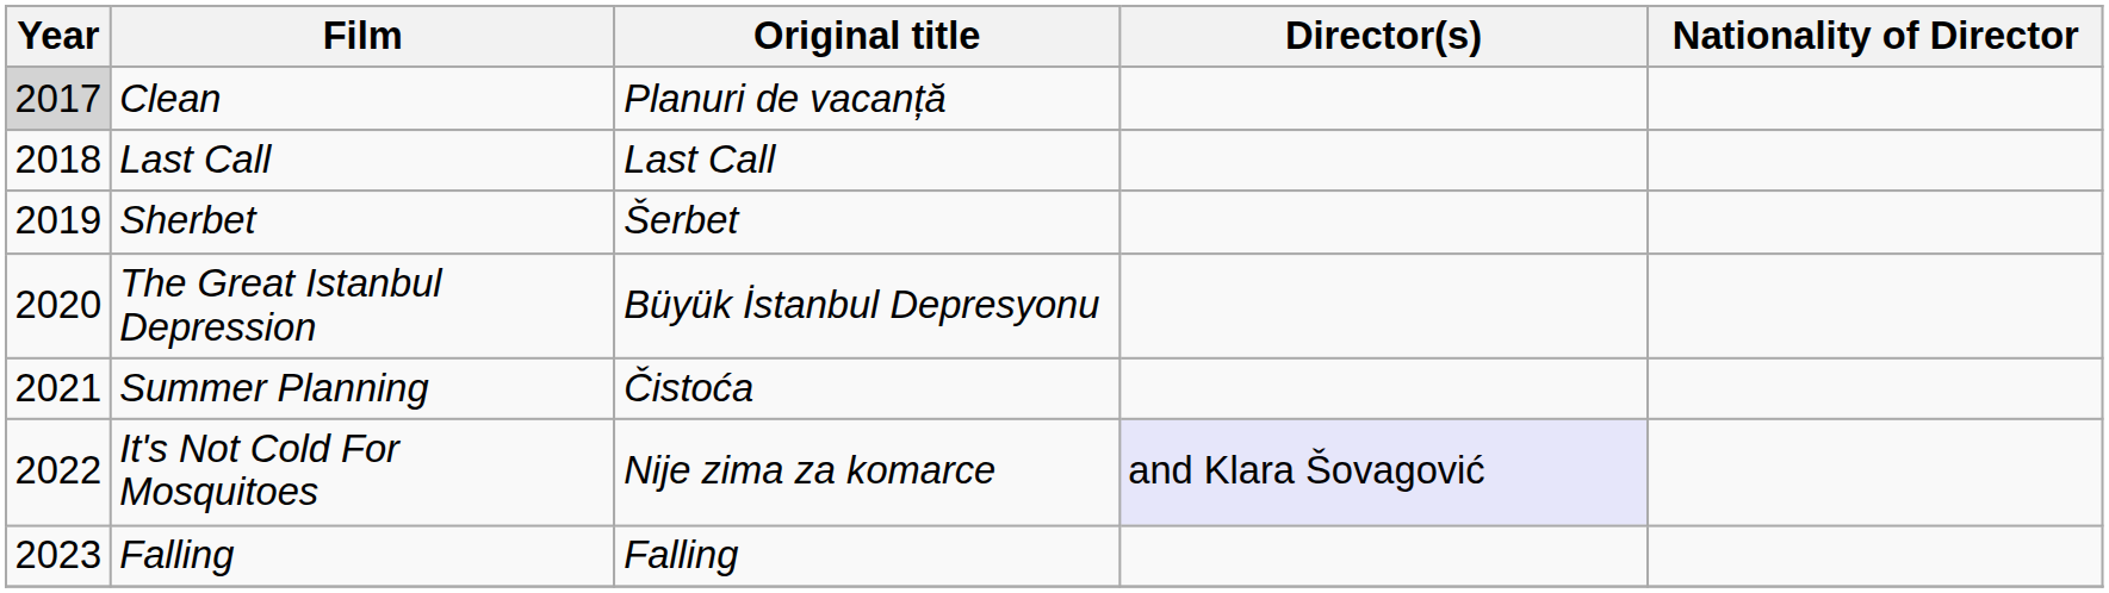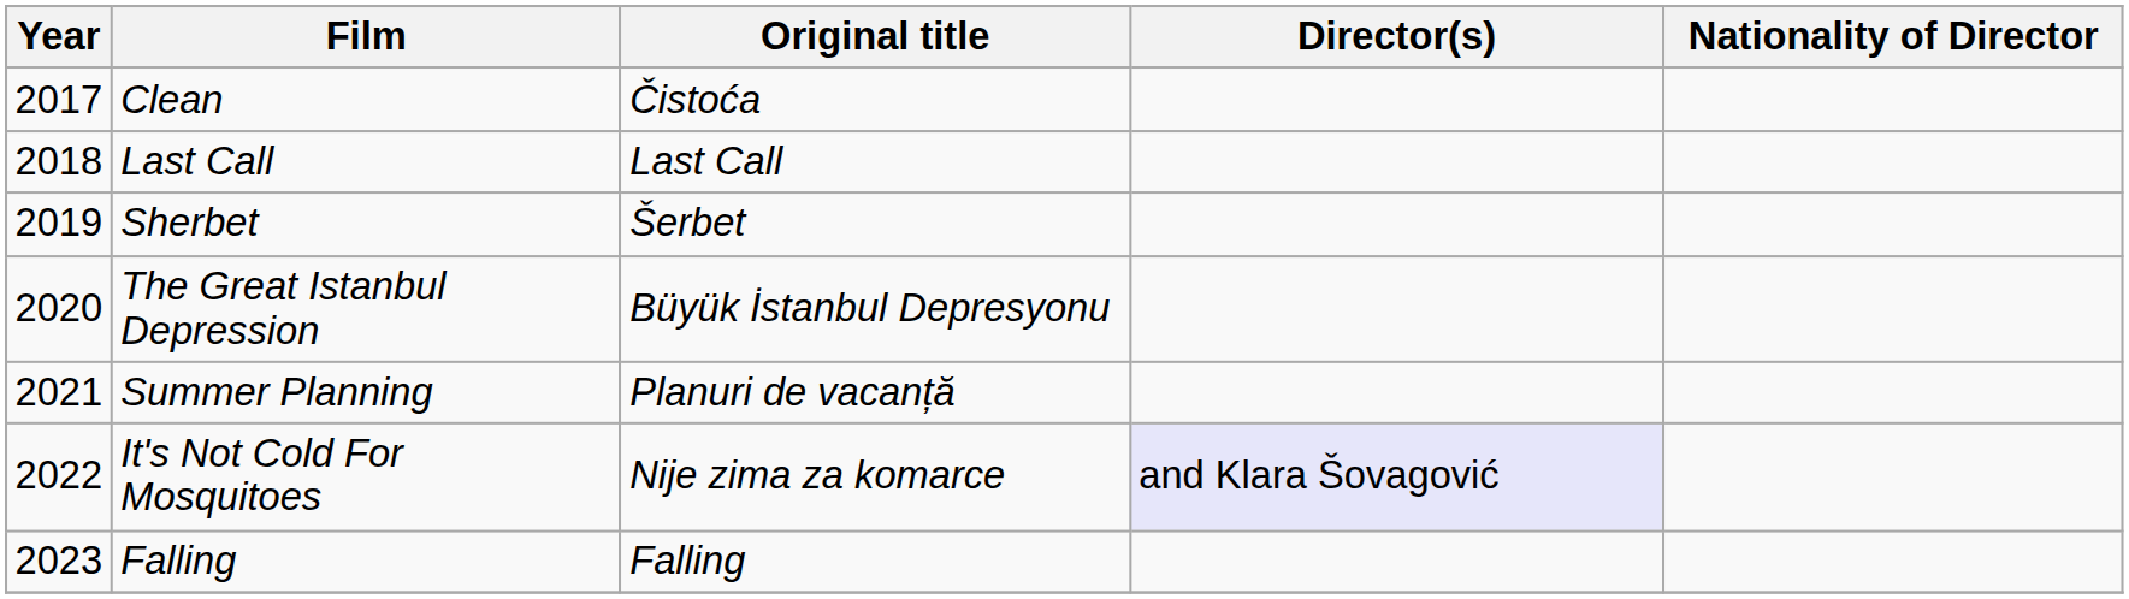Clean | Year: lightgrey background -> no background
Clean | Original title: Planuri de vacanță -> Čistoća
Summer Planning | Original title: Čistoća -> Planuri de vacanță
